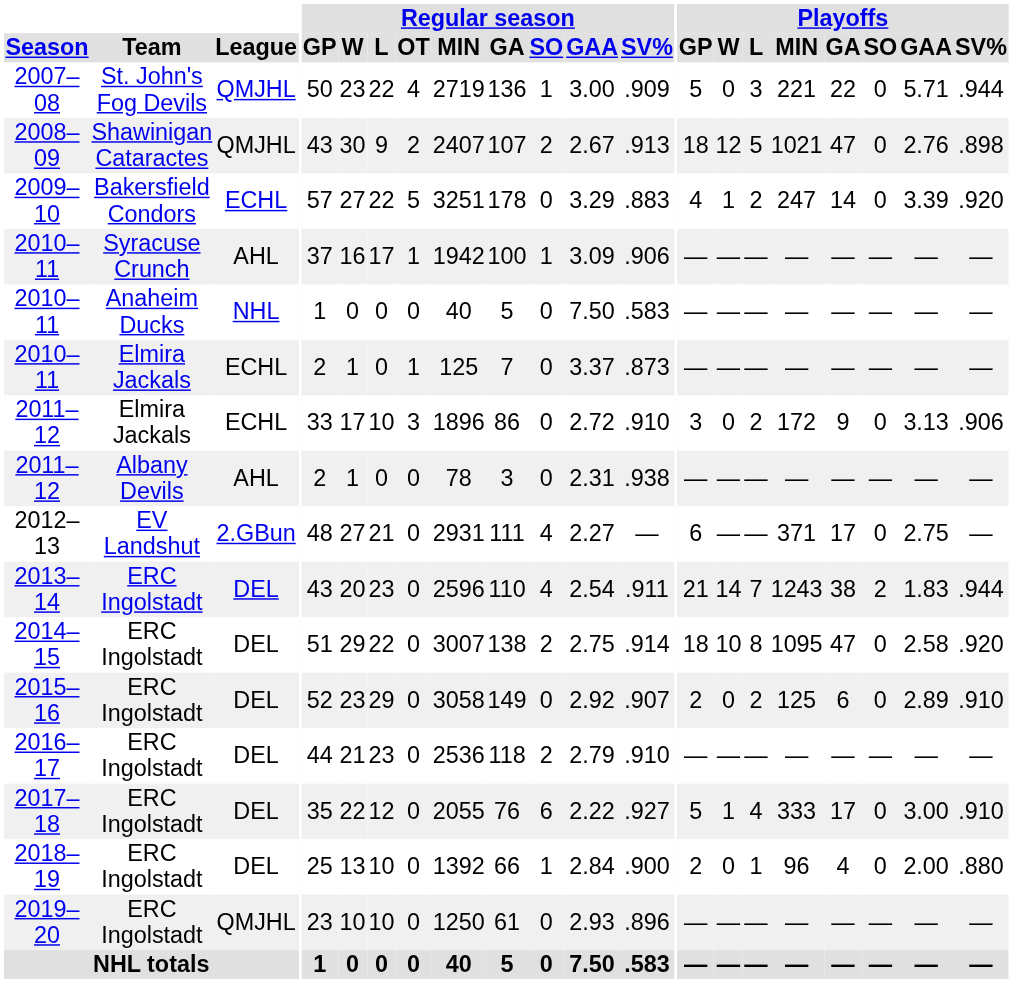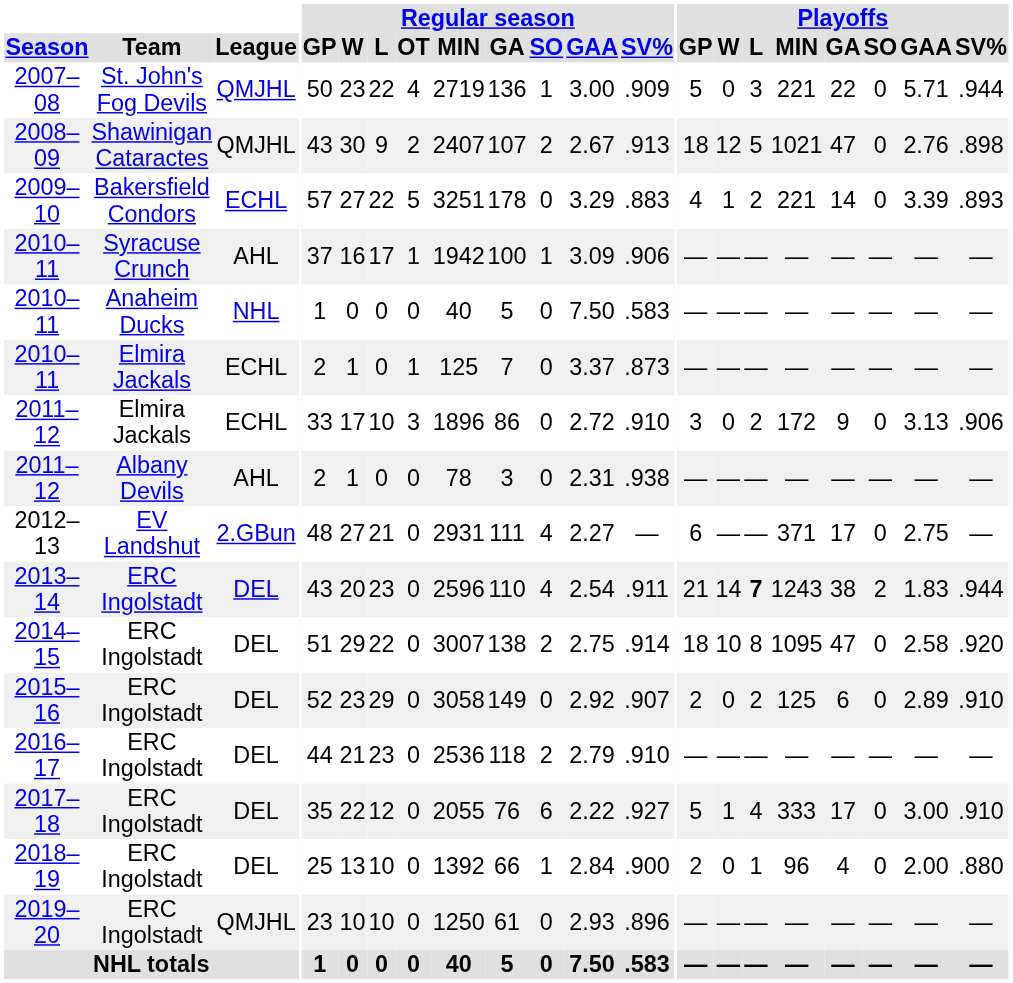2009–10 | Playoffs / MIN: 247 -> 221
2009–10 | Playoffs / SV%: .920 -> .893
2013–14 | Playoffs / L: normal -> bold
